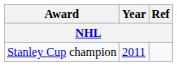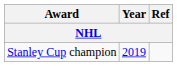Stanley Cup champion | Year: 2011 -> 2019
